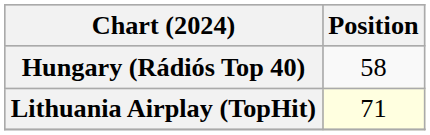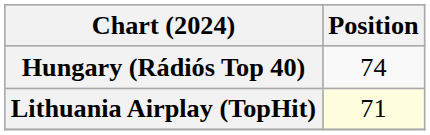Hungary (Rádiós Top 40) | Position: 58 -> 74
